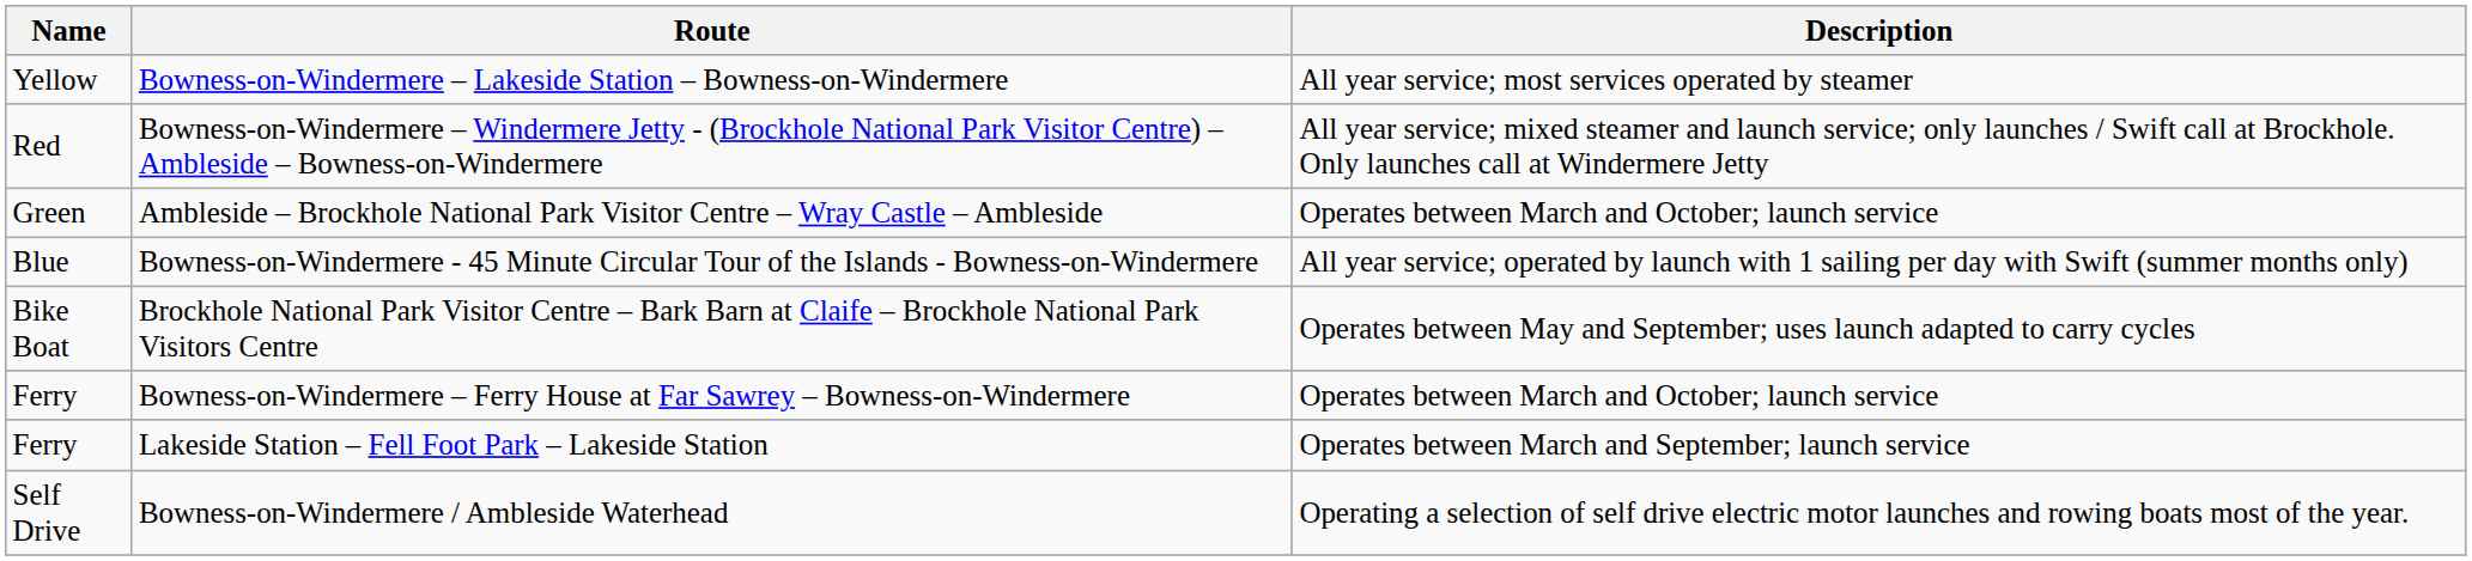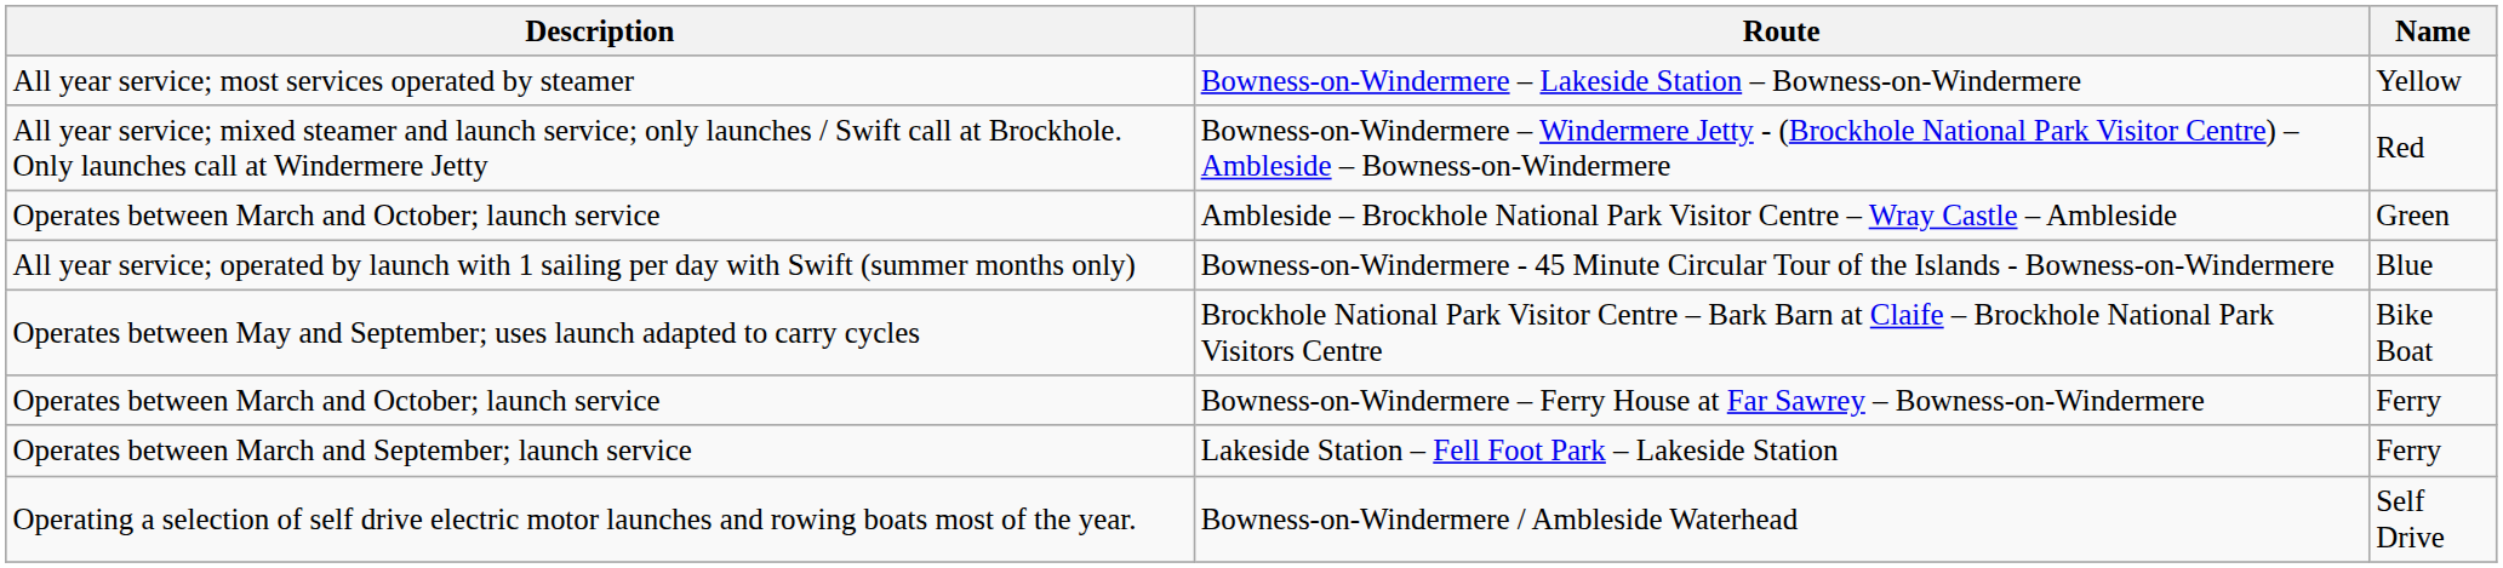columns swapped: Name <-> Description
